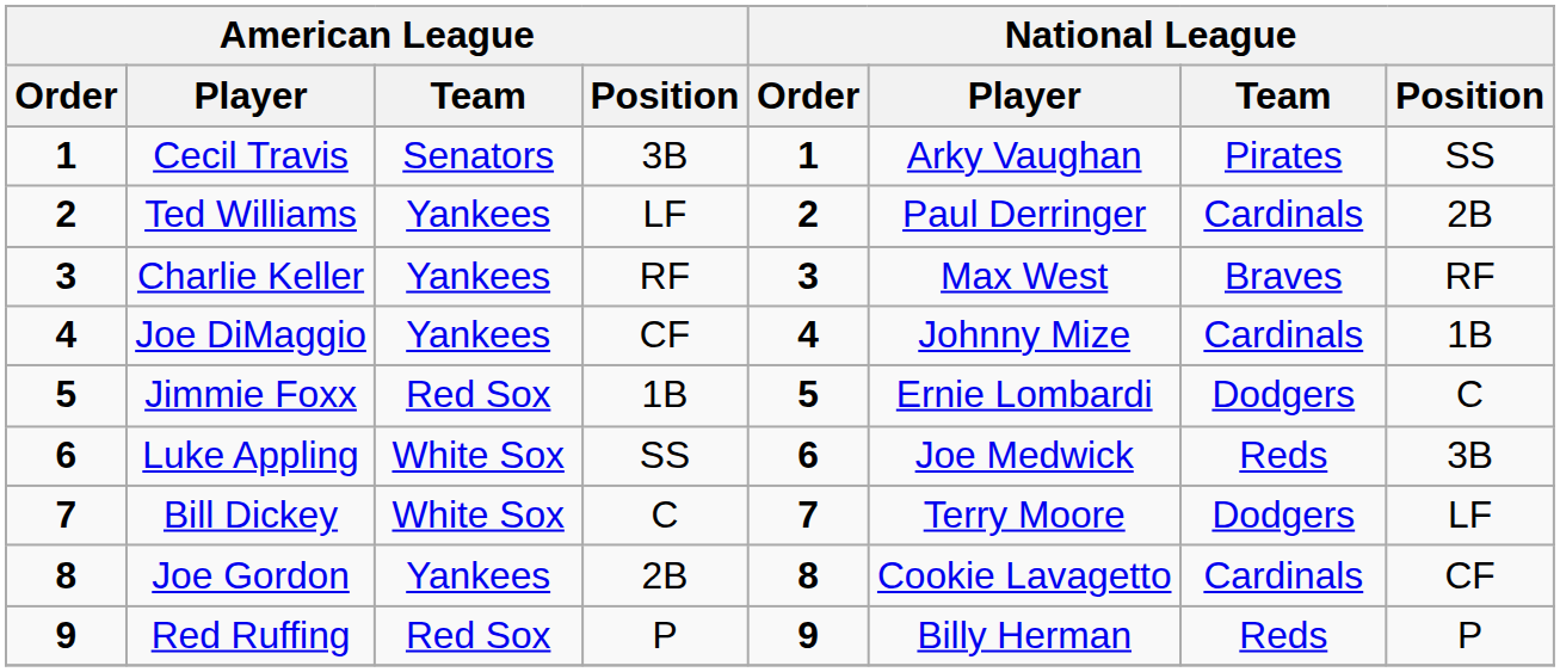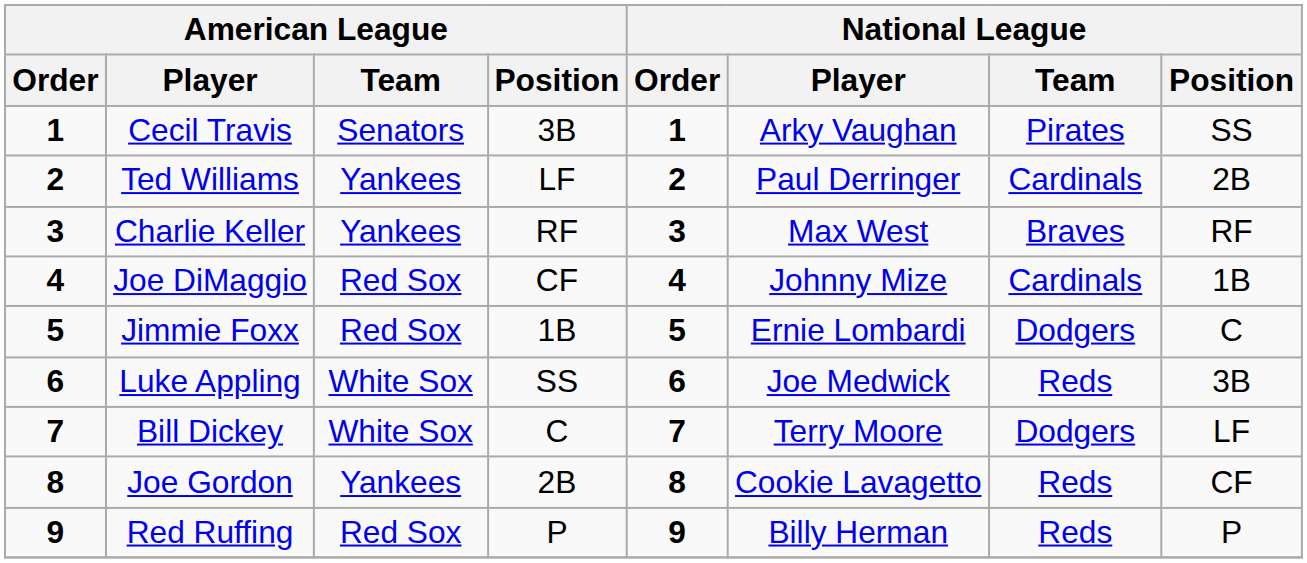Joe DiMaggio | American League / Team: Yankees -> Red Sox
Joe Gordon | National League / Team: Cardinals -> Reds
